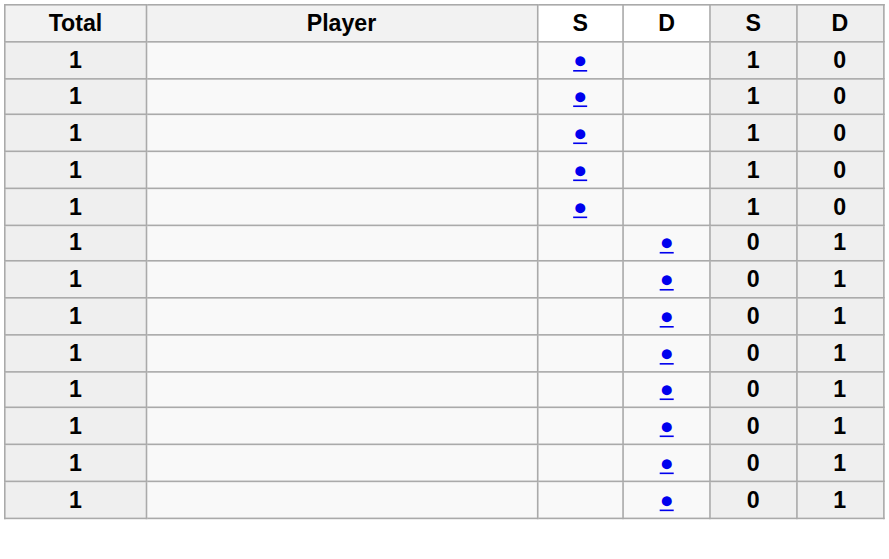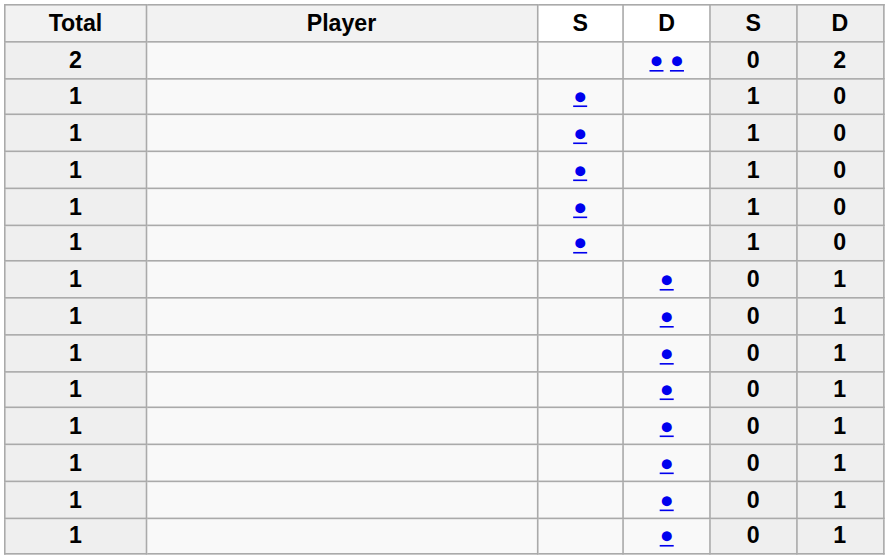+ row: 2 | ● ● | 0 | 2
